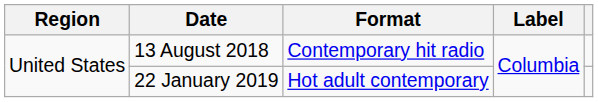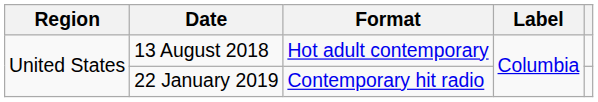13 August 2018 | Format: Contemporary hit radio -> Hot adult contemporary
22 January 2019 | Format: Hot adult contemporary -> Contemporary hit radio
